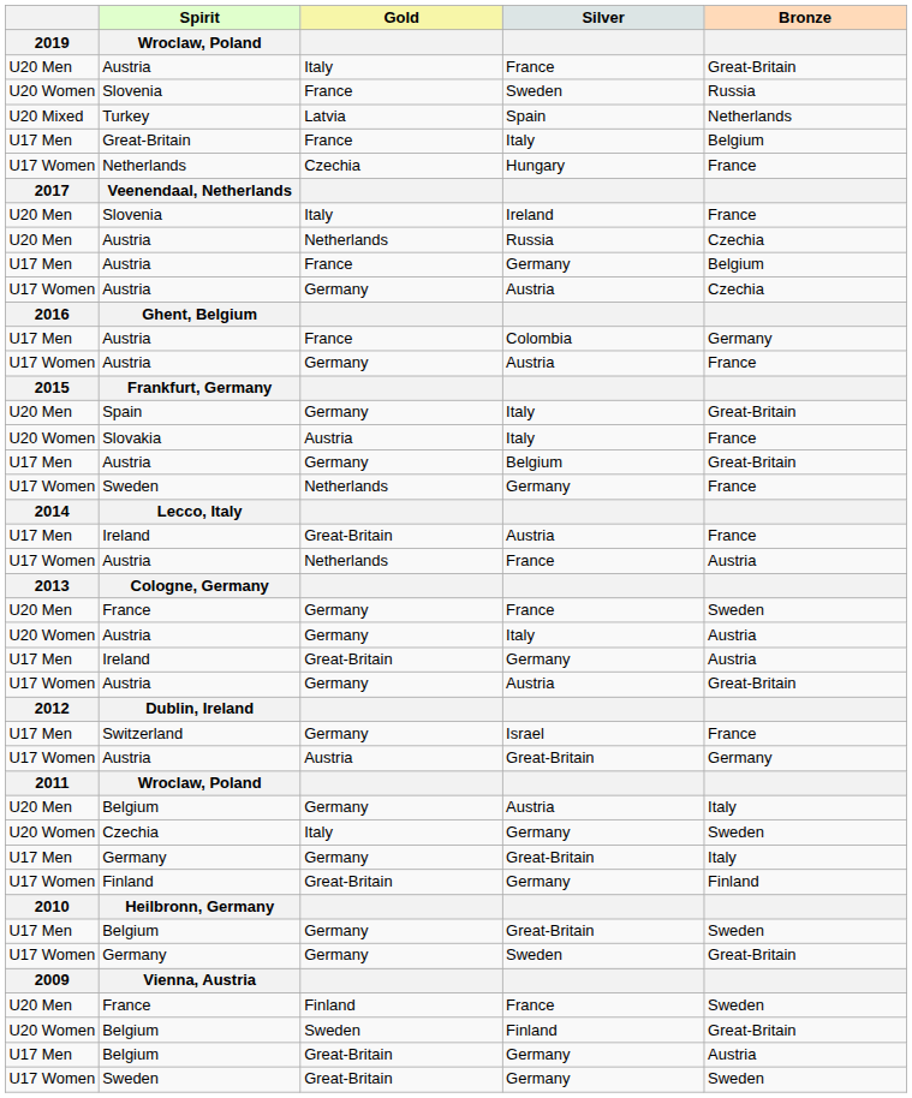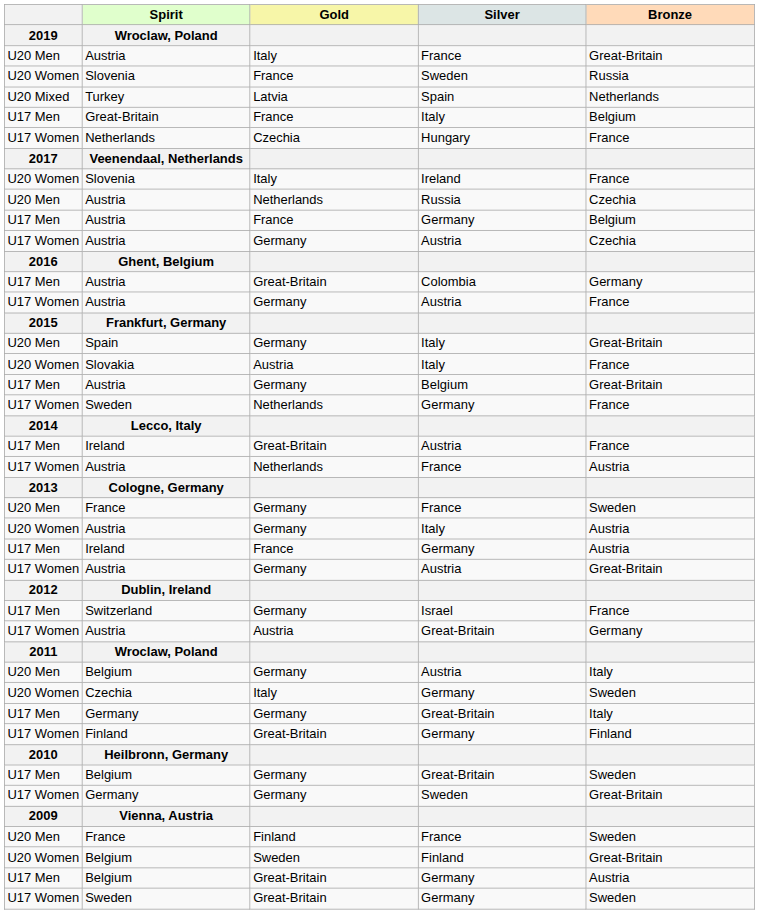Slovenia / Ireland | 2019: U20 Men -> U20 Women
Austria / Colombia | Gold: France -> Great-Britain
Ireland / Germany | Gold: Great-Britain -> France
